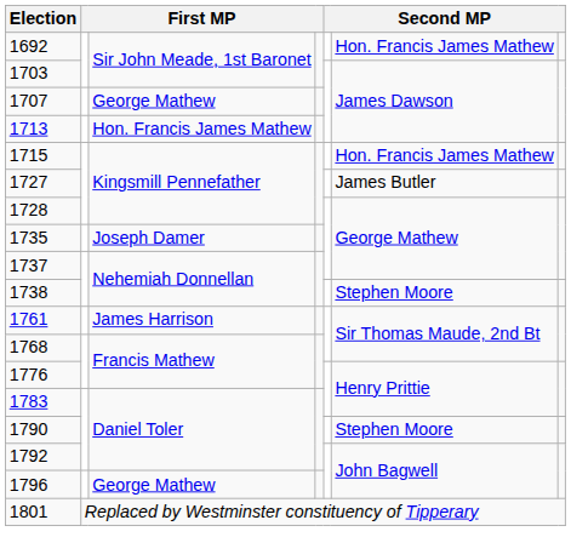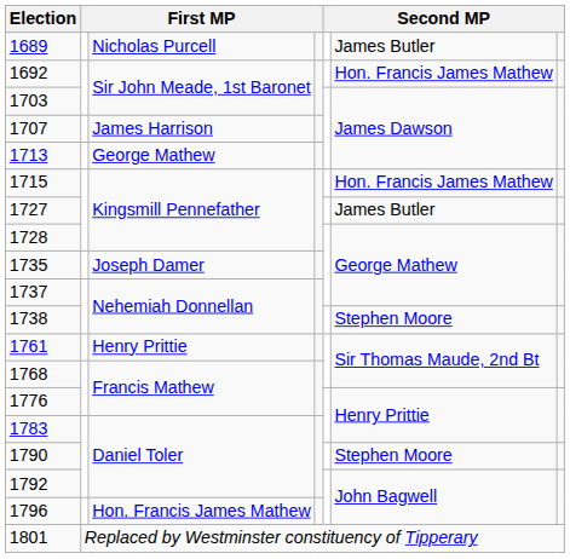+ row: 1689 | Nicholas Purcell | James Butler
1707 | column 3: George Mathew -> James Harrison
1713 | column 3: Hon. Francis James Mathew -> George Mathew
1761 | column 3: James Harrison -> Henry Prittie
1796 | column 3: George Mathew -> Hon. Francis James Mathew
